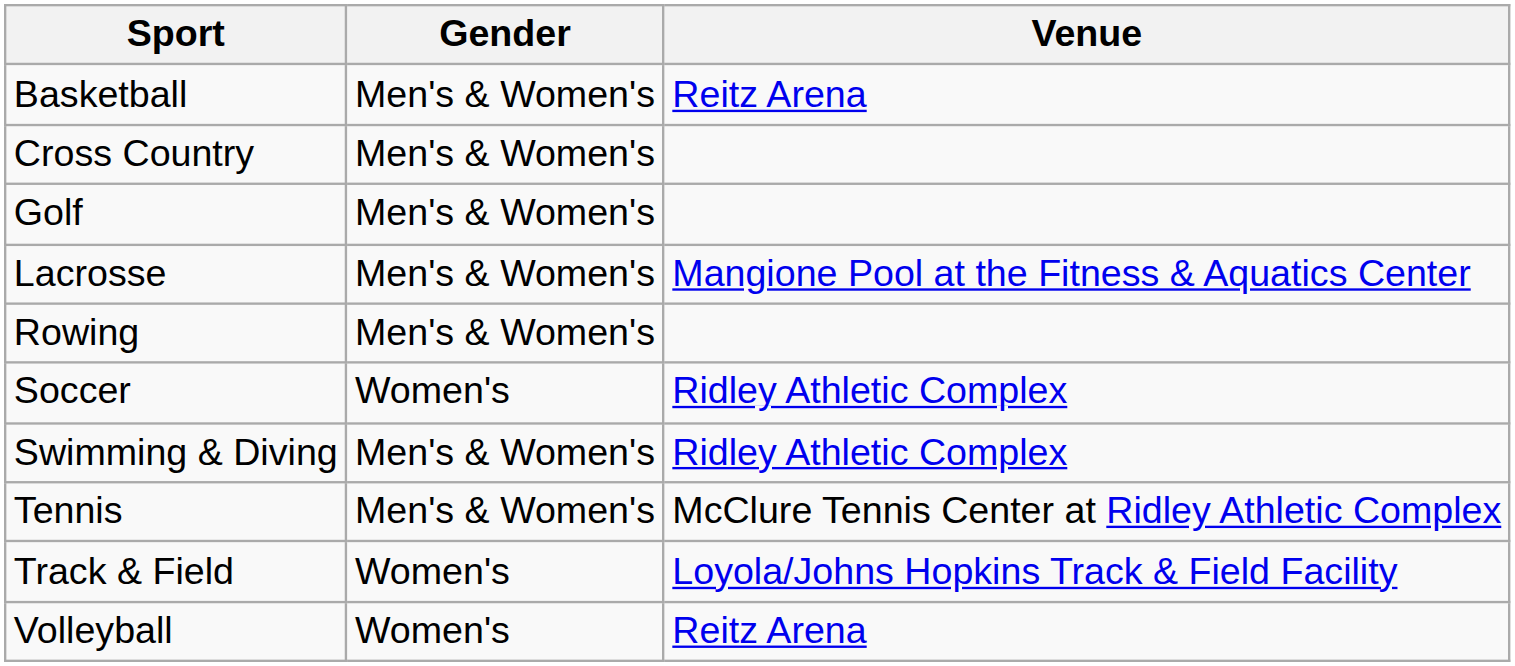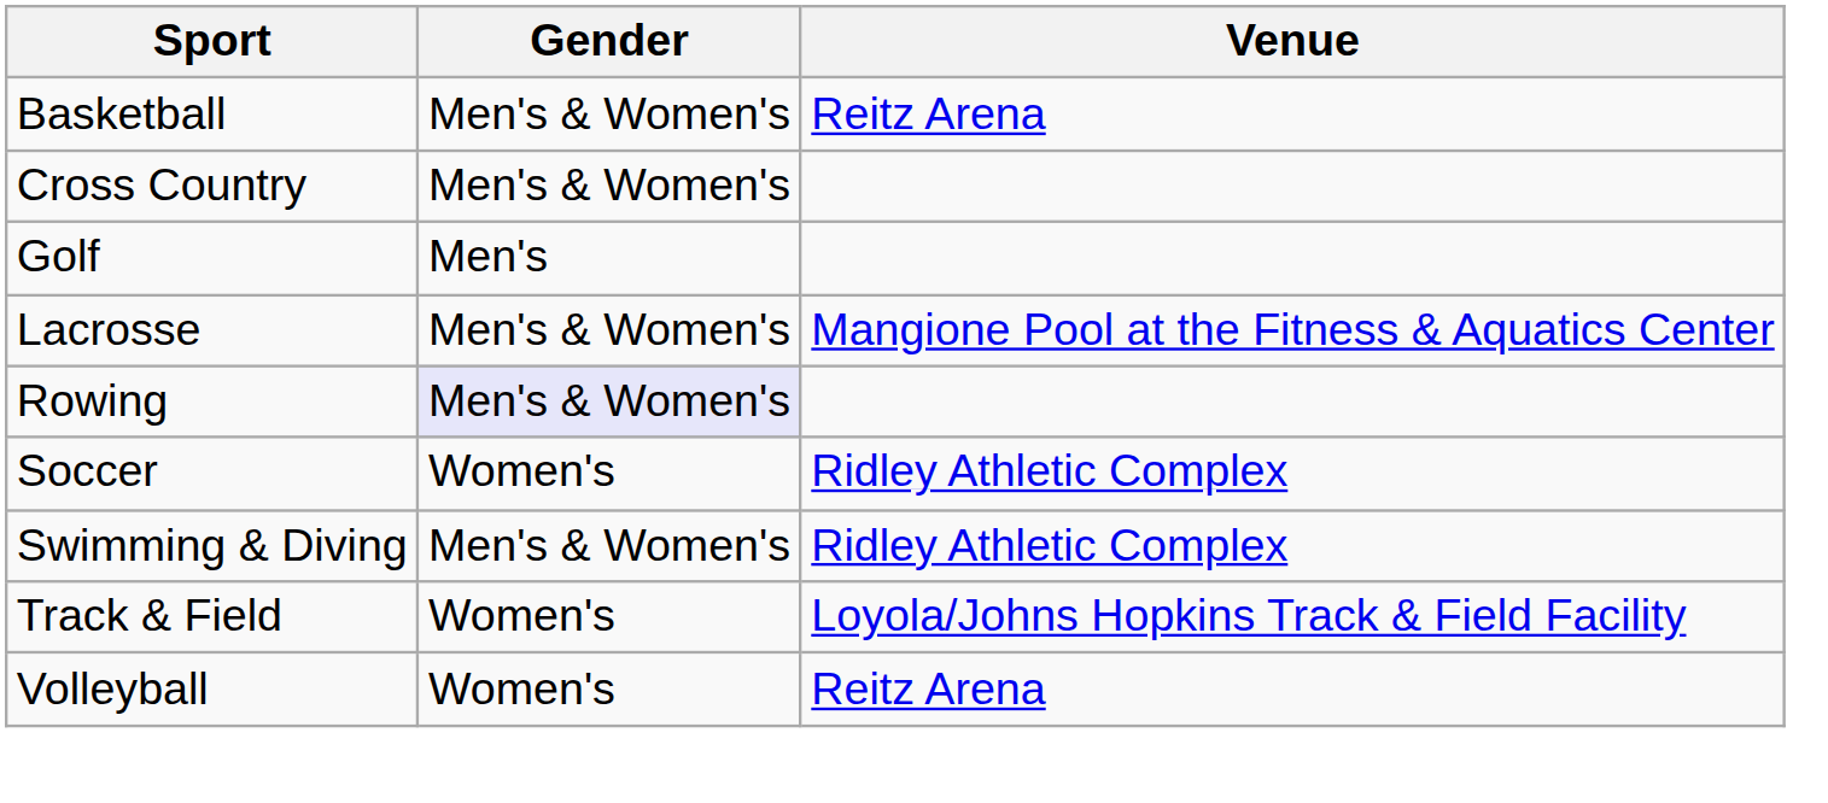Golf | Gender: Men's & Women's -> Men's
Rowing | Gender: no background -> lavender background
- row: Tennis | Men's & Women's | McClure Tennis Center at Ridley Athletic Complex
